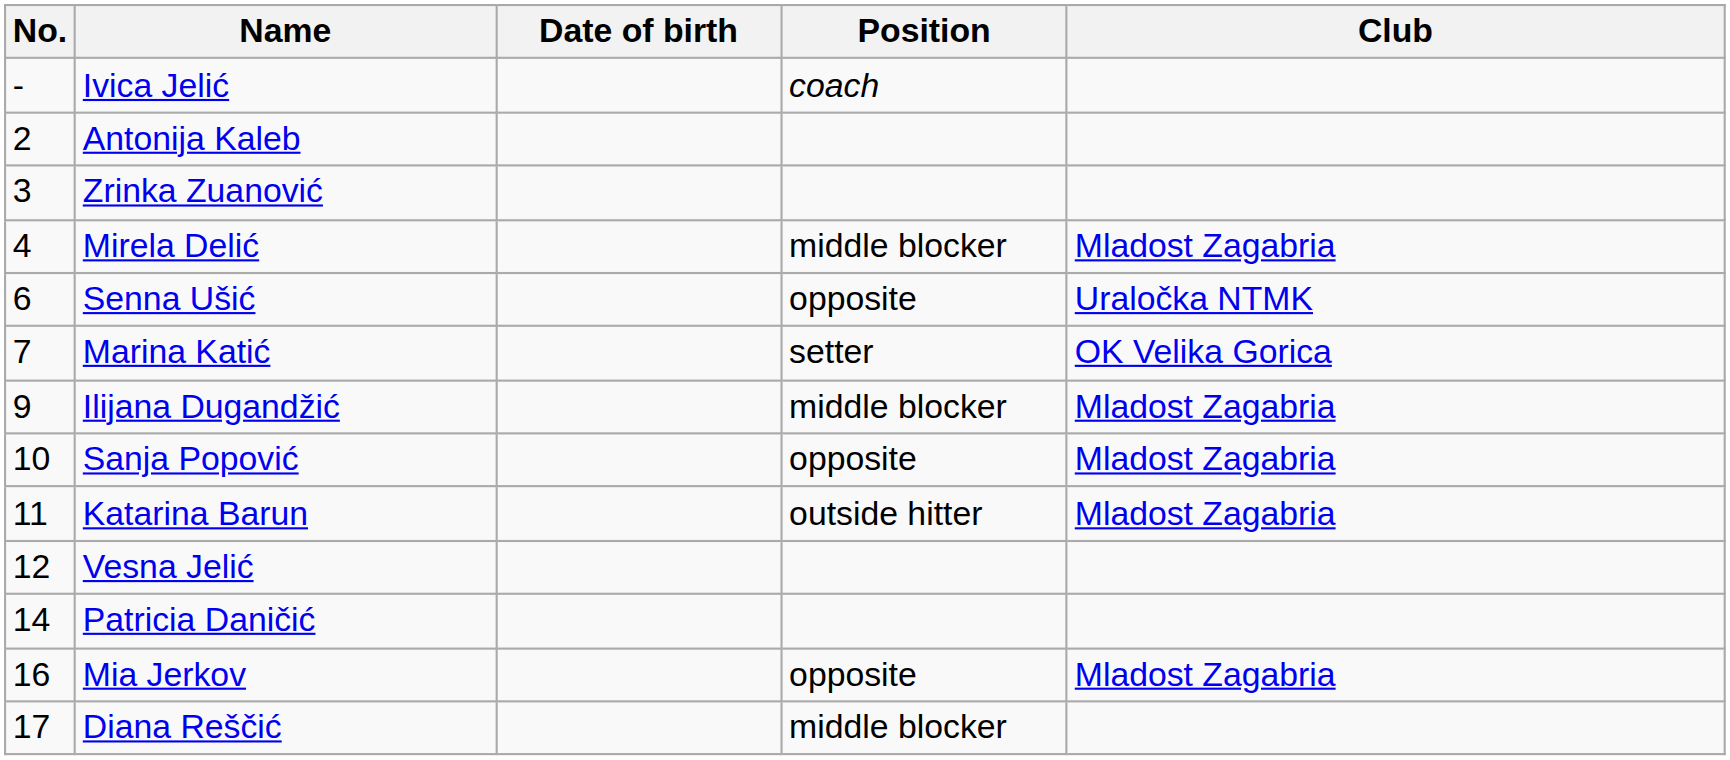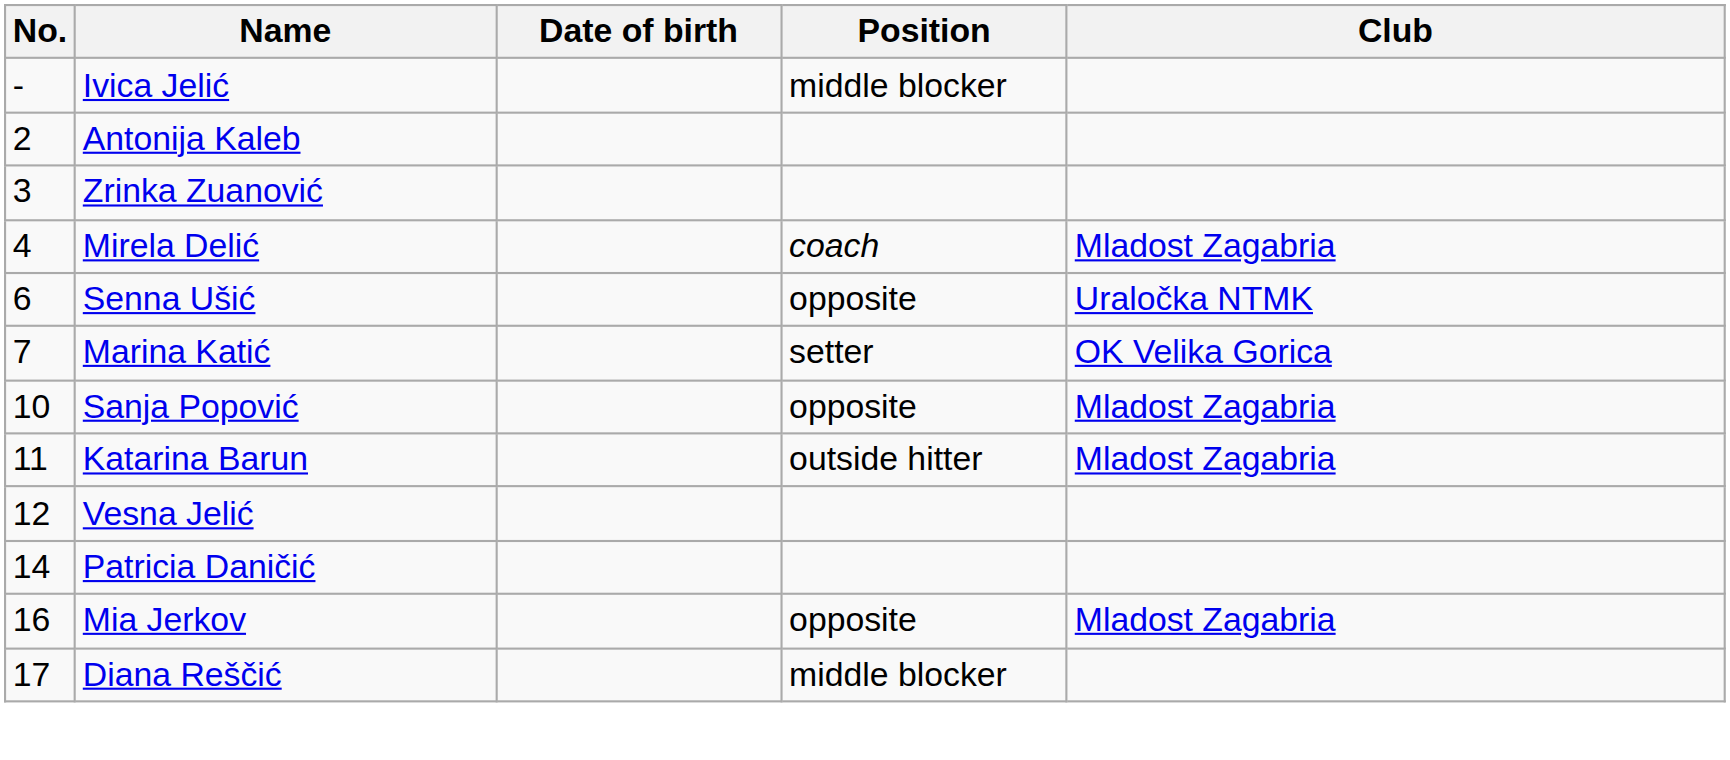Ivica Jelić | Position: coach -> middle blocker
Mirela Delić | Position: middle blocker -> coach
- row: 9 | Ilijana Dugandžić | middle blocker | Mladost Zagabria
